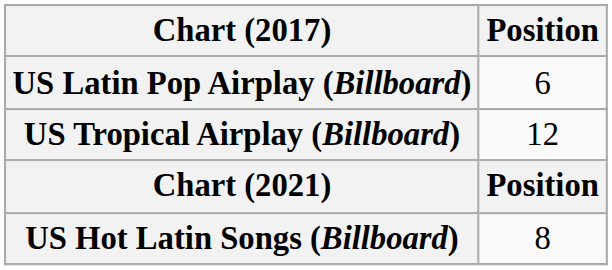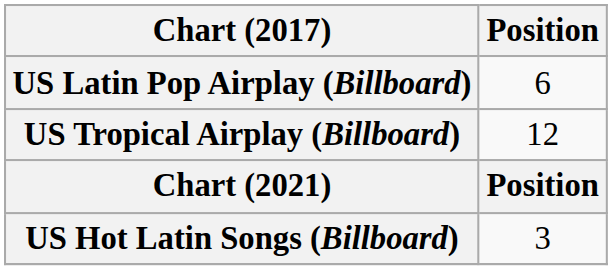US Hot Latin Songs (Billboard) | Position: 8 -> 3
